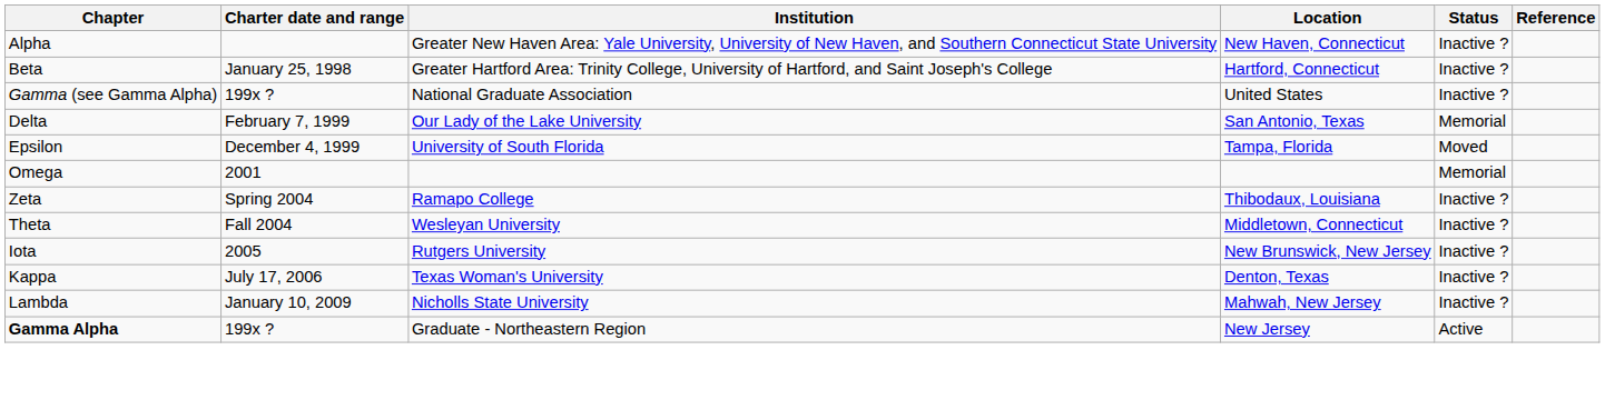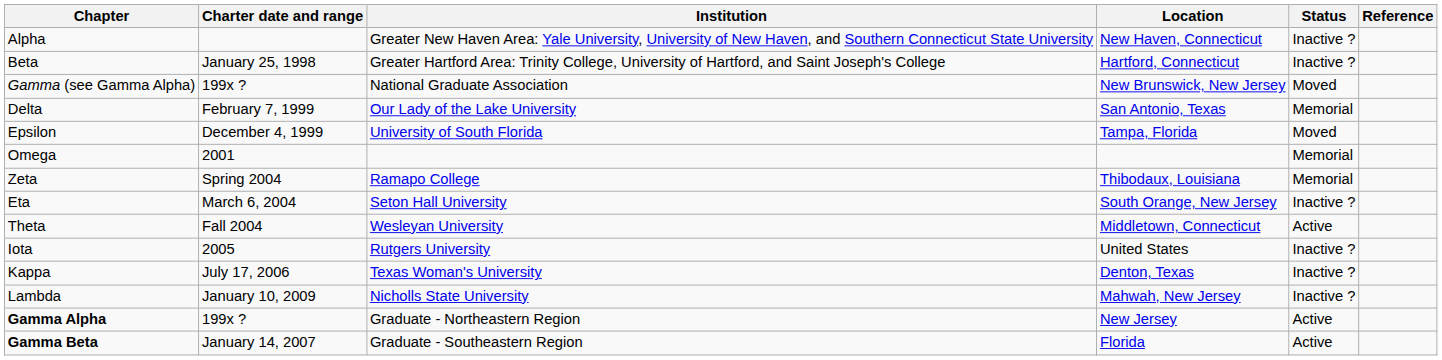Gamma (see Gamma Alpha) | Location: United States -> New Brunswick, New Jersey
Gamma (see Gamma Alpha) | Status: Inactive ? -> Moved
Zeta | Status: Inactive ? -> Memorial
+ row: Eta | March 6, 2004 | Seton Hall University | South Orange, New Jersey | Inactive ?
Theta | Status: Inactive ? -> Active
Iota | Location: New Brunswick, New Jersey -> United States
+ row: Gamma Beta | January 14, 2007 | Graduate - Southeastern Region | Florida | Active
